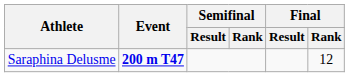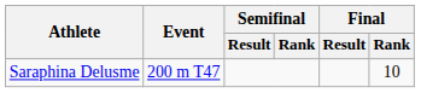Saraphina Delusme | Event: bold -> normal
Saraphina Delusme | Final / Rank: 12 -> 10
